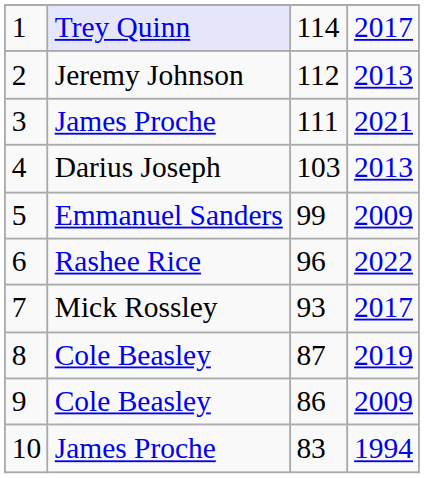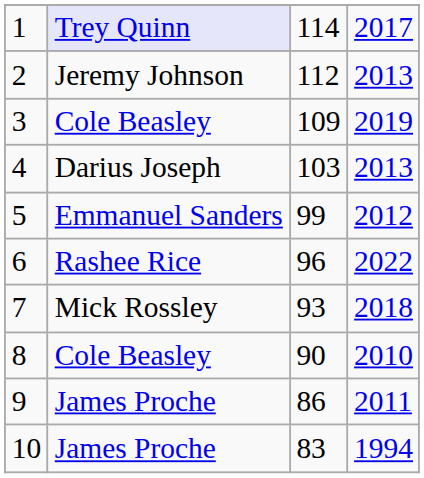3 | column 2: James Proche -> Cole Beasley
3 | column 3: 111 -> 109
3 | column 4: 2021 -> 2019
5 | column 4: 2009 -> 2012
7 | column 4: 2017 -> 2018
8 | column 3: 87 -> 90
8 | column 4: 2019 -> 2010
9 | column 2: Cole Beasley -> James Proche
9 | column 4: 2009 -> 2011
